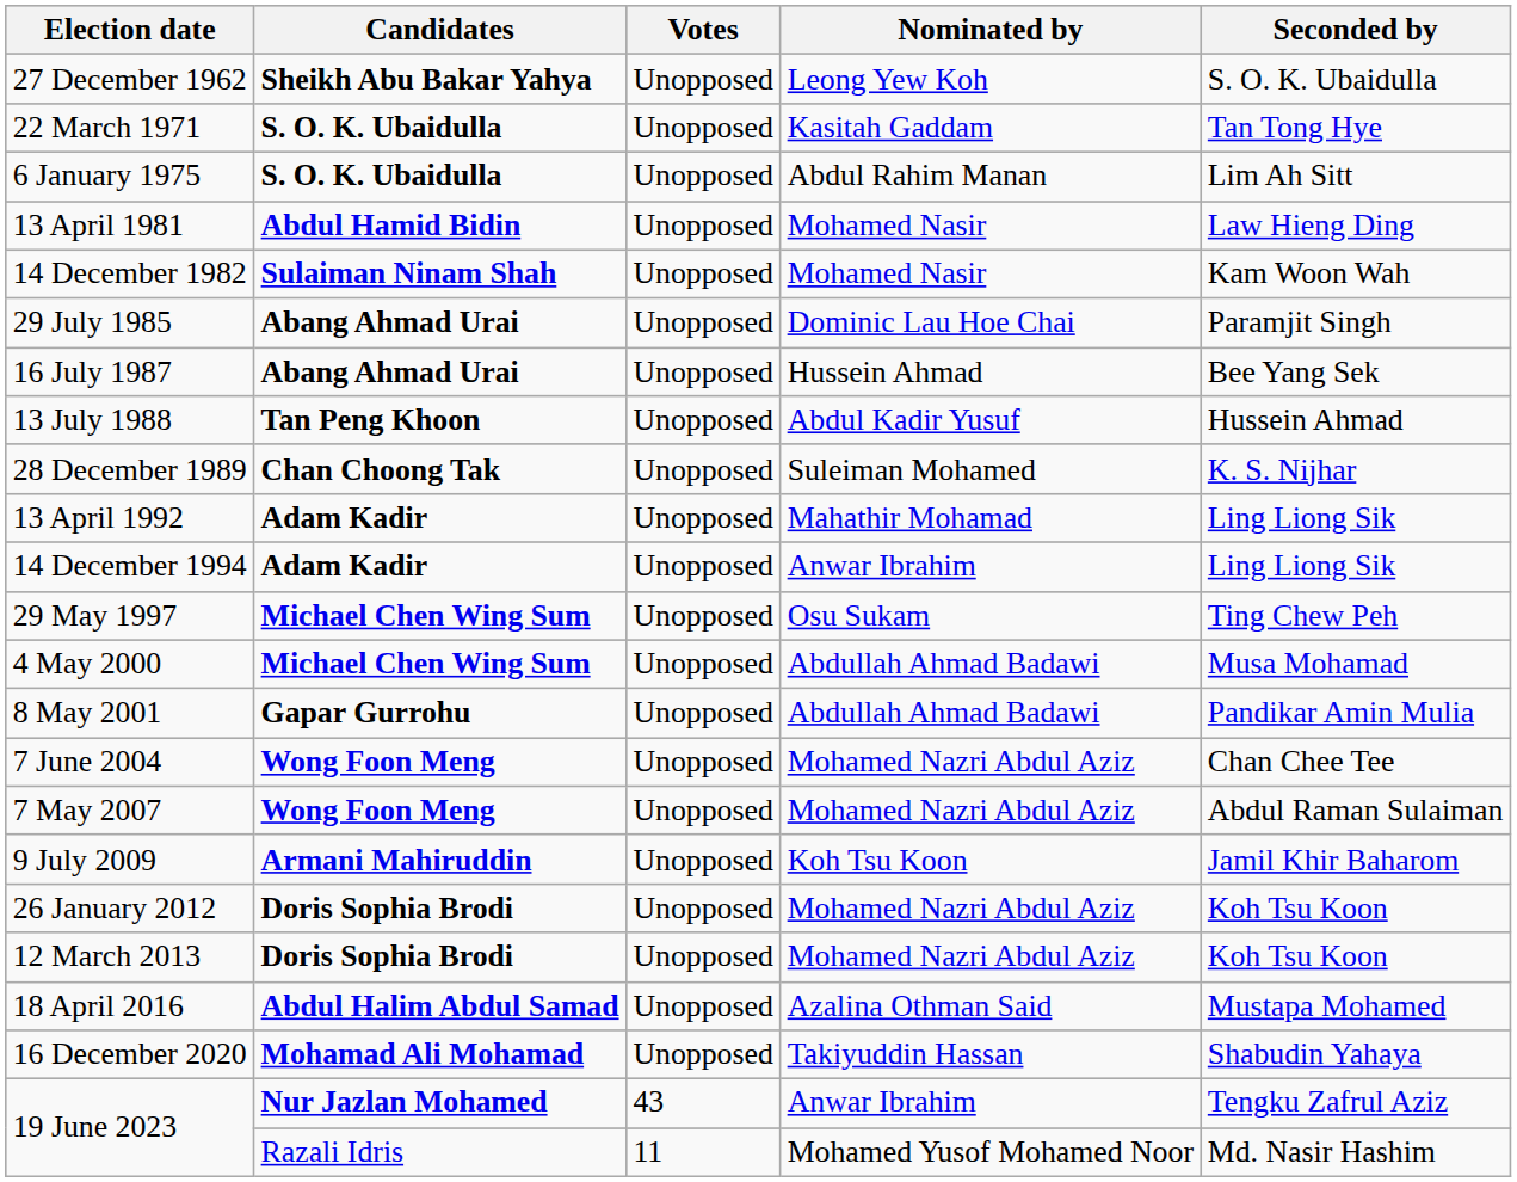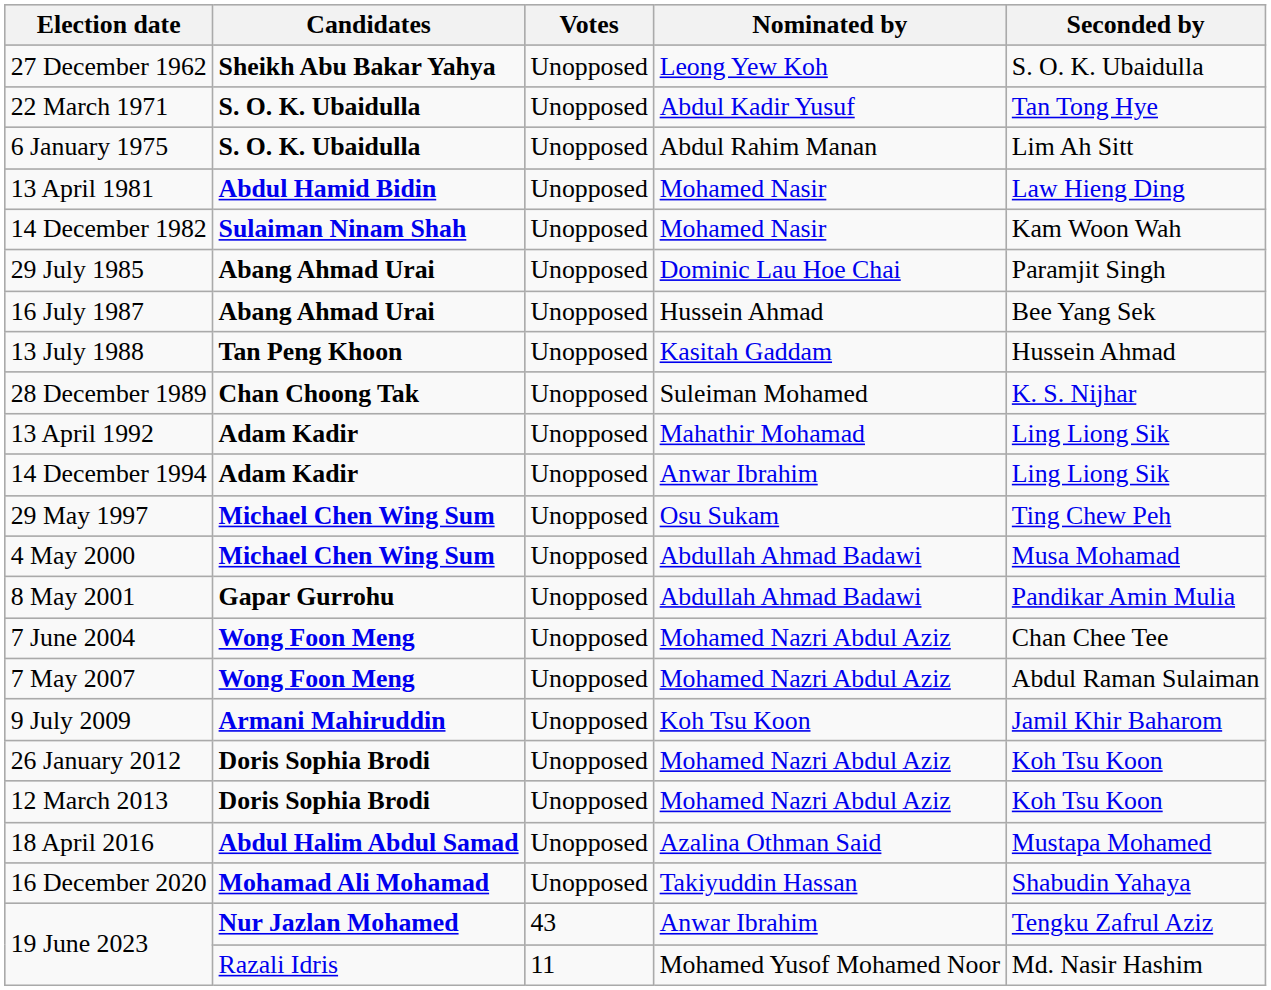22 March 1971 | Nominated by: Kasitah Gaddam -> Abdul Kadir Yusuf
13 July 1988 | Nominated by: Abdul Kadir Yusuf -> Kasitah Gaddam
